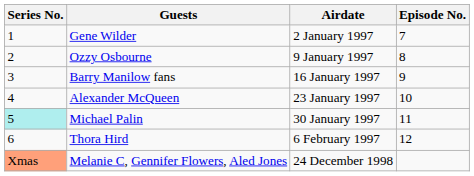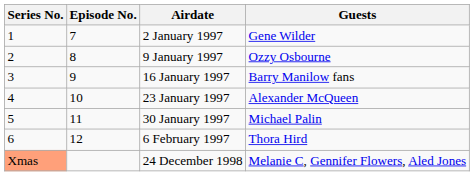columns swapped: Episode No. <-> Guests
30 January 1997 | Series No.: paleturquoise background -> no background
